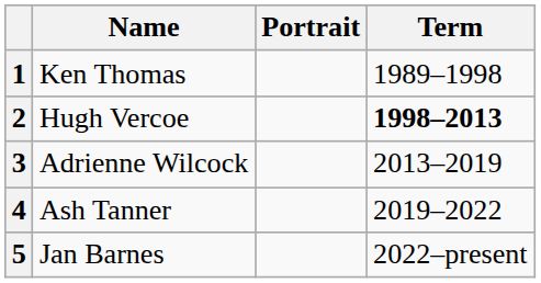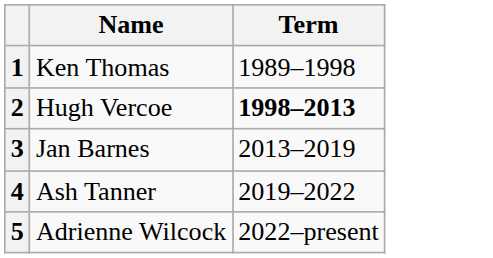- column: Portrait
3 | Name: Adrienne Wilcock -> Jan Barnes
5 | Name: Jan Barnes -> Adrienne Wilcock
